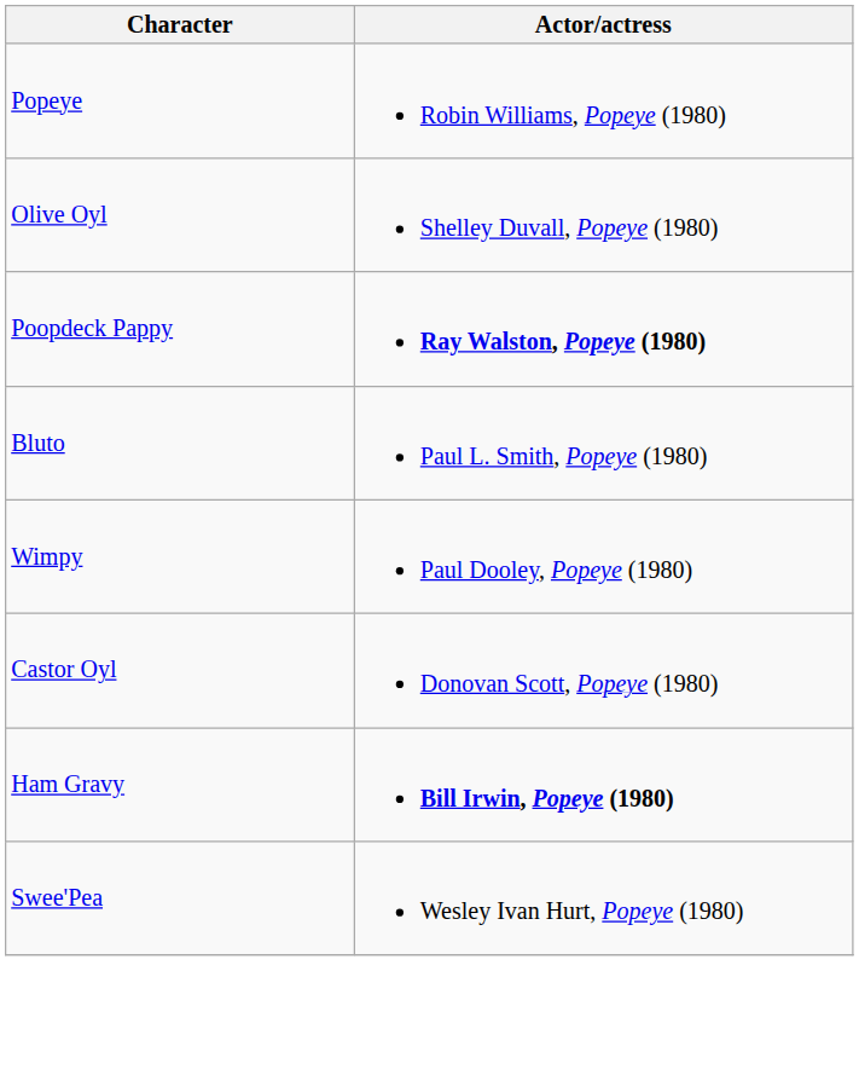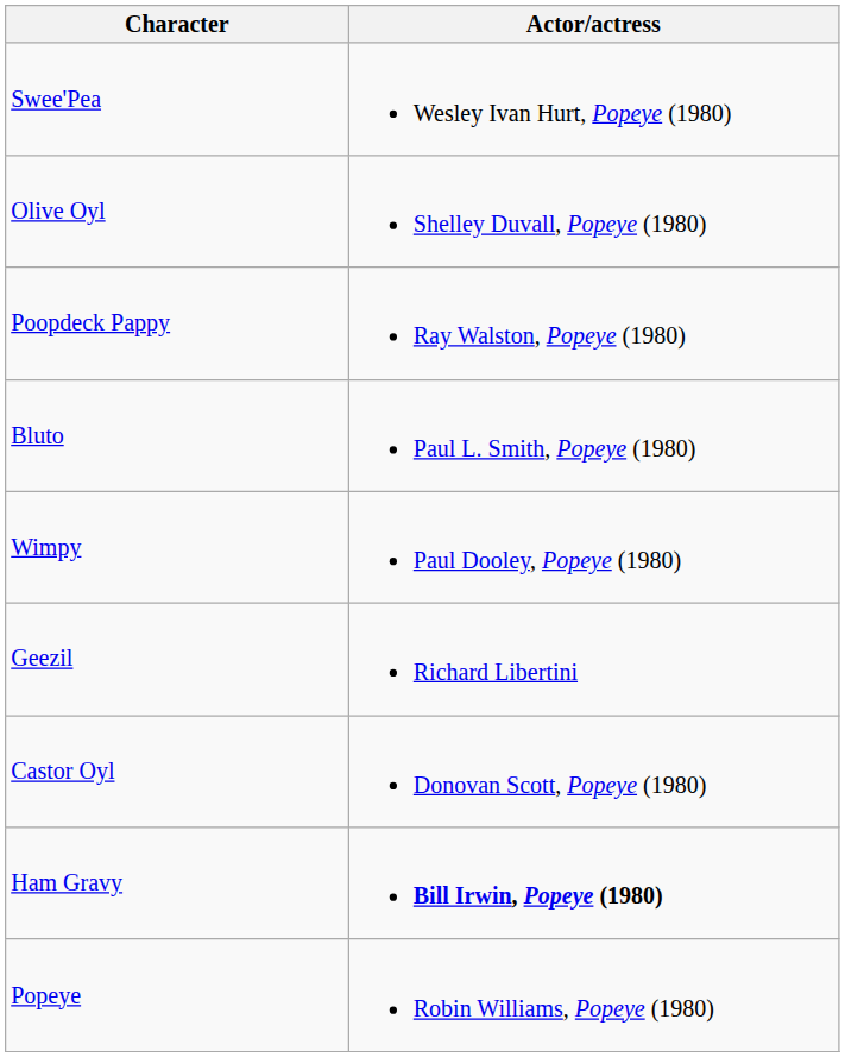rows swapped: Popeye <-> Swee'Pea
Poopdeck Pappy | Actor/actress: bold -> normal
+ row: Geezil | Richard Libertini
